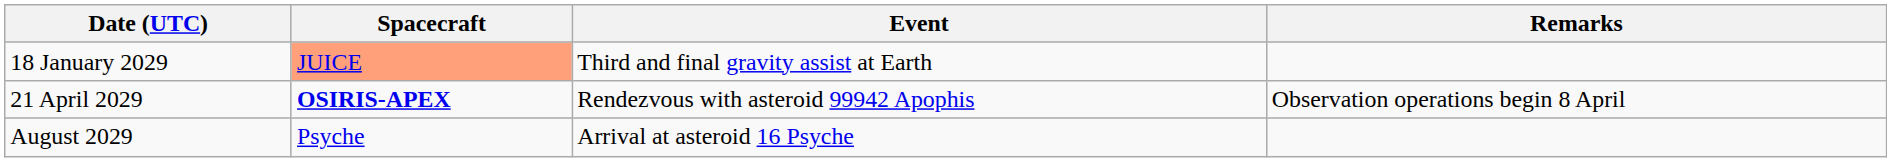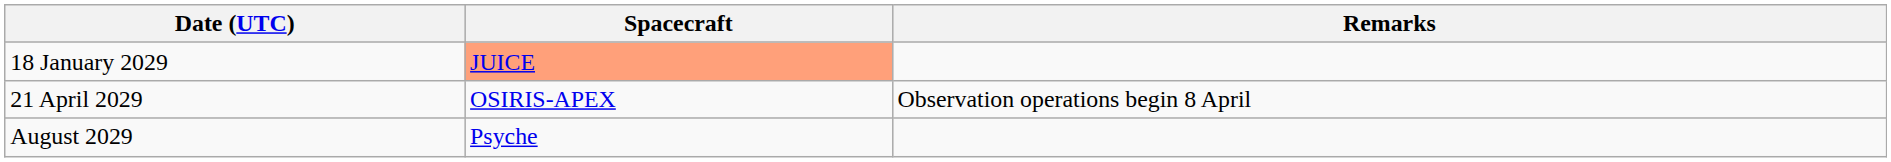- column: Event | Third and final gravity assist at Earth | Rendezvous with asteroid 99942 Apophis | Arrival at asteroid 16 Psyche
21 April 2029 | Spacecraft: bold -> normal
